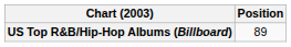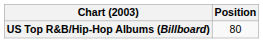US Top R&B/Hip-Hop Albums (Billboard) | Position: 89 -> 80
